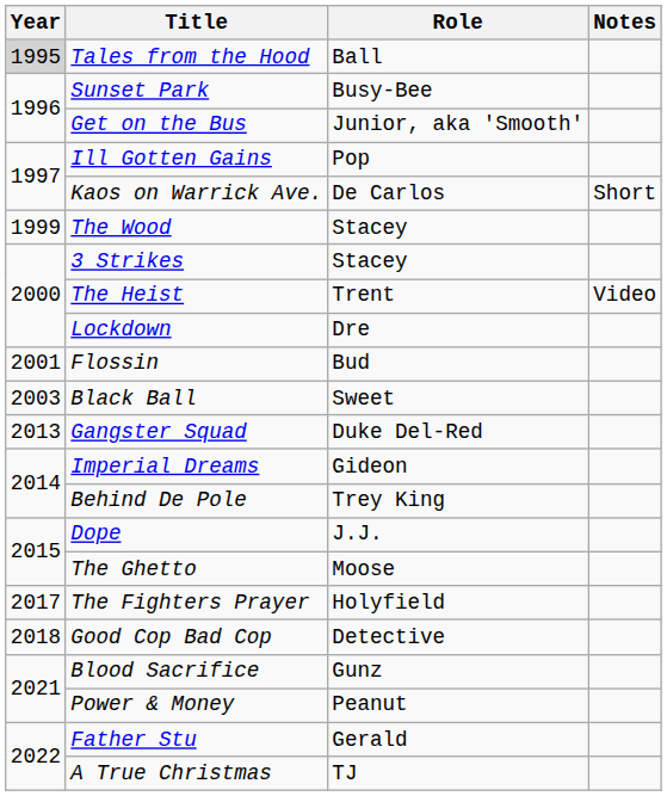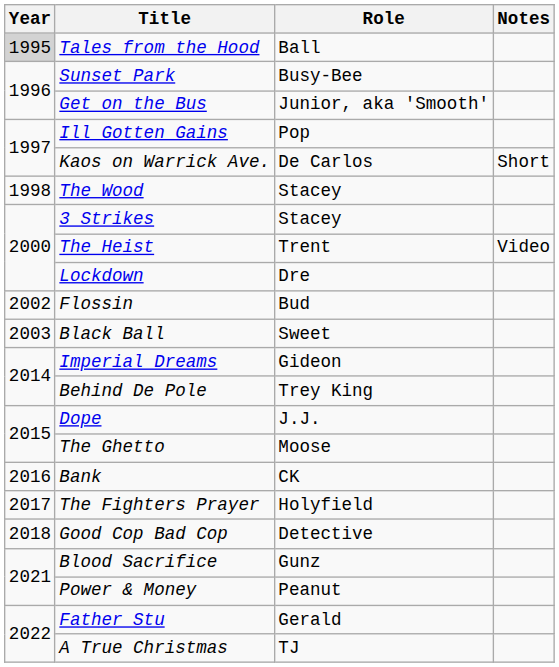The Wood | Year: 1999 -> 1998
Flossin | Year: 2001 -> 2002
- row: 2013 | Gangster Squad | Duke Del-Red
+ row: 2016 | Bank | CK
